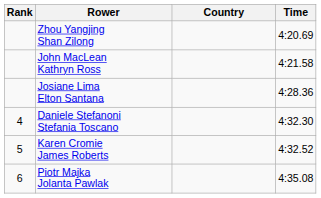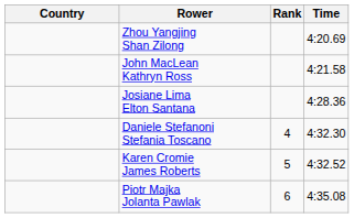columns swapped: Rank <-> Country
